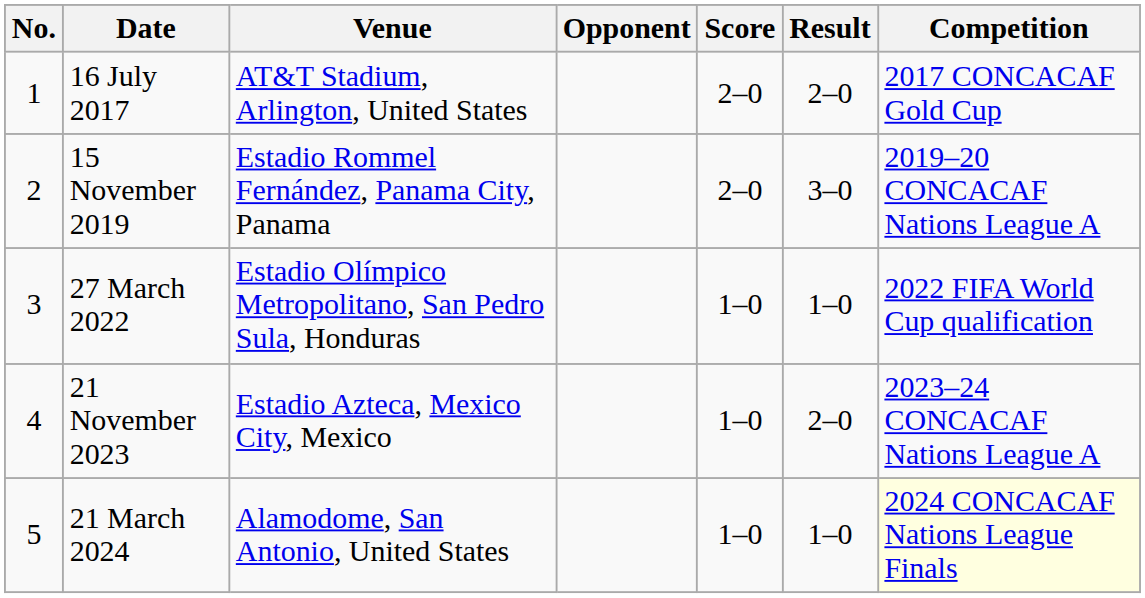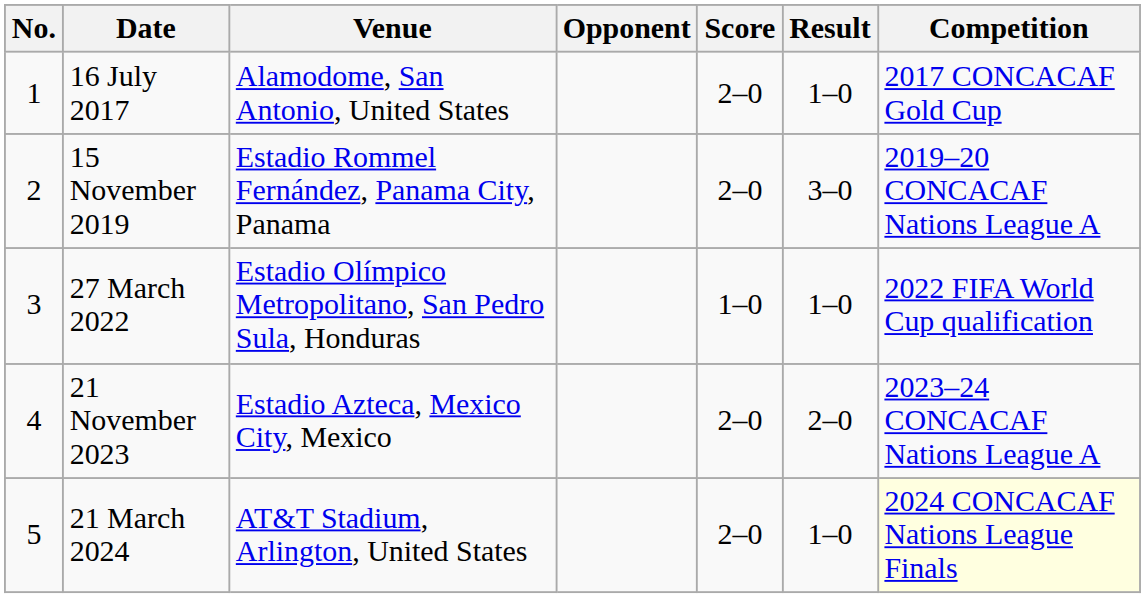16 July 2017 | Venue: AT&T Stadium, Arlington, United States -> Alamodome, San Antonio, United States
16 July 2017 | Result: 2–0 -> 1–0
21 November 2023 | Score: 1–0 -> 2–0
21 March 2024 | Venue: Alamodome, San Antonio, United States -> AT&T Stadium, Arlington, United States
21 March 2024 | Score: 1–0 -> 2–0
